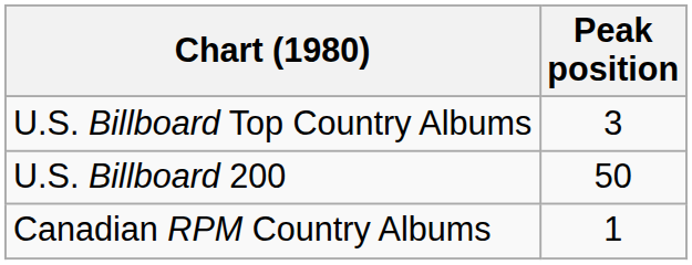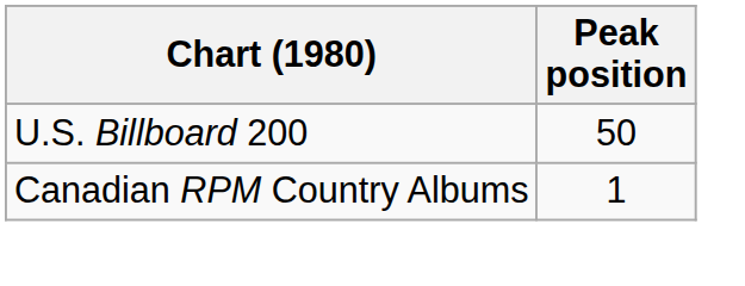- row: U.S. Billboard Top Country Albums | 3
